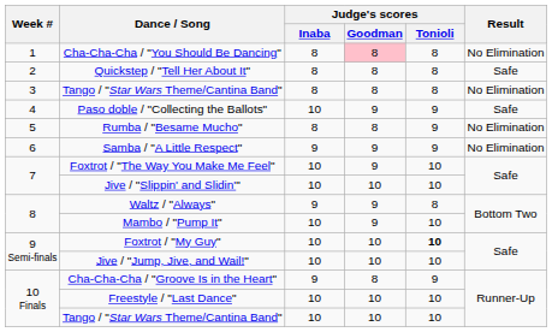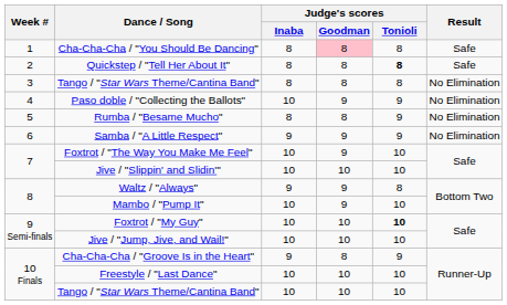Cha-Cha-Cha / "You Should Be Dancing" | Result: No Elimination -> Safe
Quickstep / "Tell Her About It" | Judge's scores / Tonioli: normal -> bold
Paso doble / "Collecting the Ballots" | Result: Safe -> No Elimination
